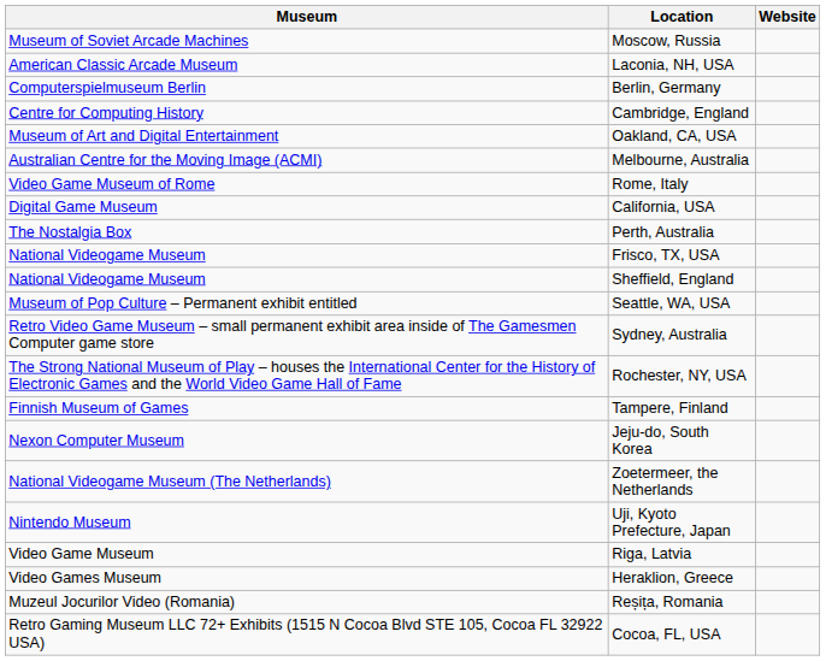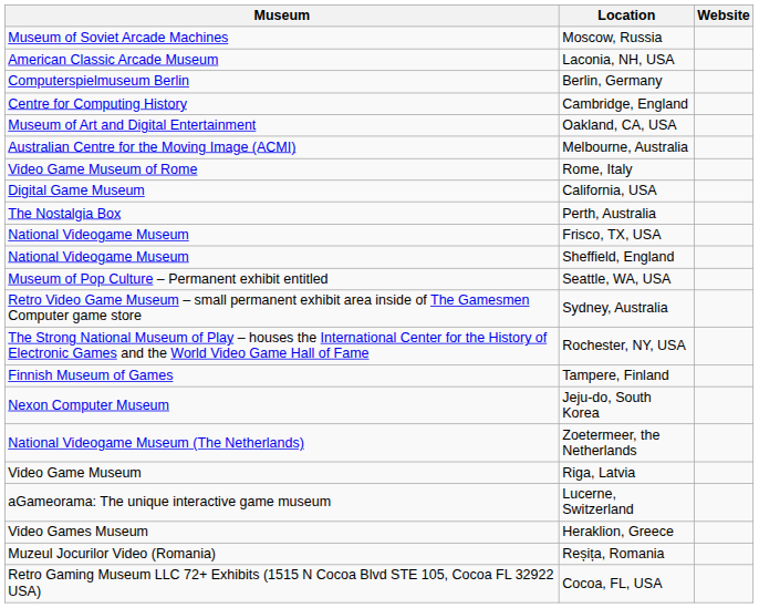- row: Nintendo Museum | Uji, Kyoto Prefecture, Japan
+ row: aGameorama: The unique interactive game museum | Lucerne, Switzerland
